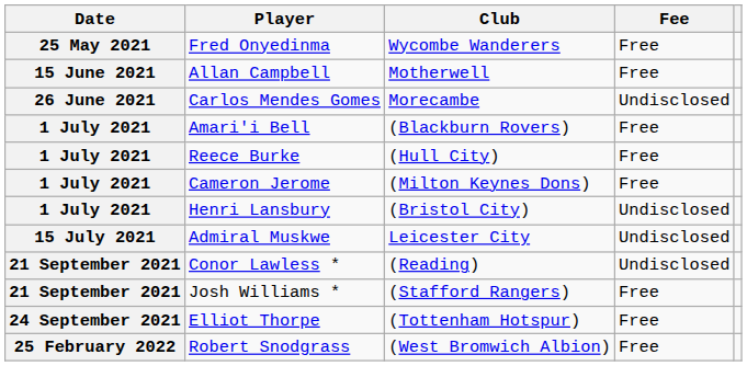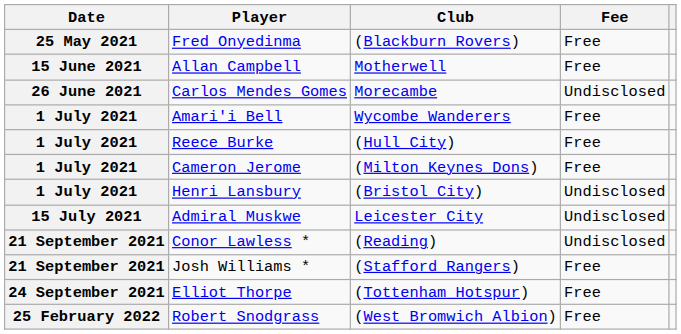Fred Onyedinma | Club: Wycombe Wanderers -> (Blackburn Rovers)
Amari'i Bell | Club: (Blackburn Rovers) -> Wycombe Wanderers
